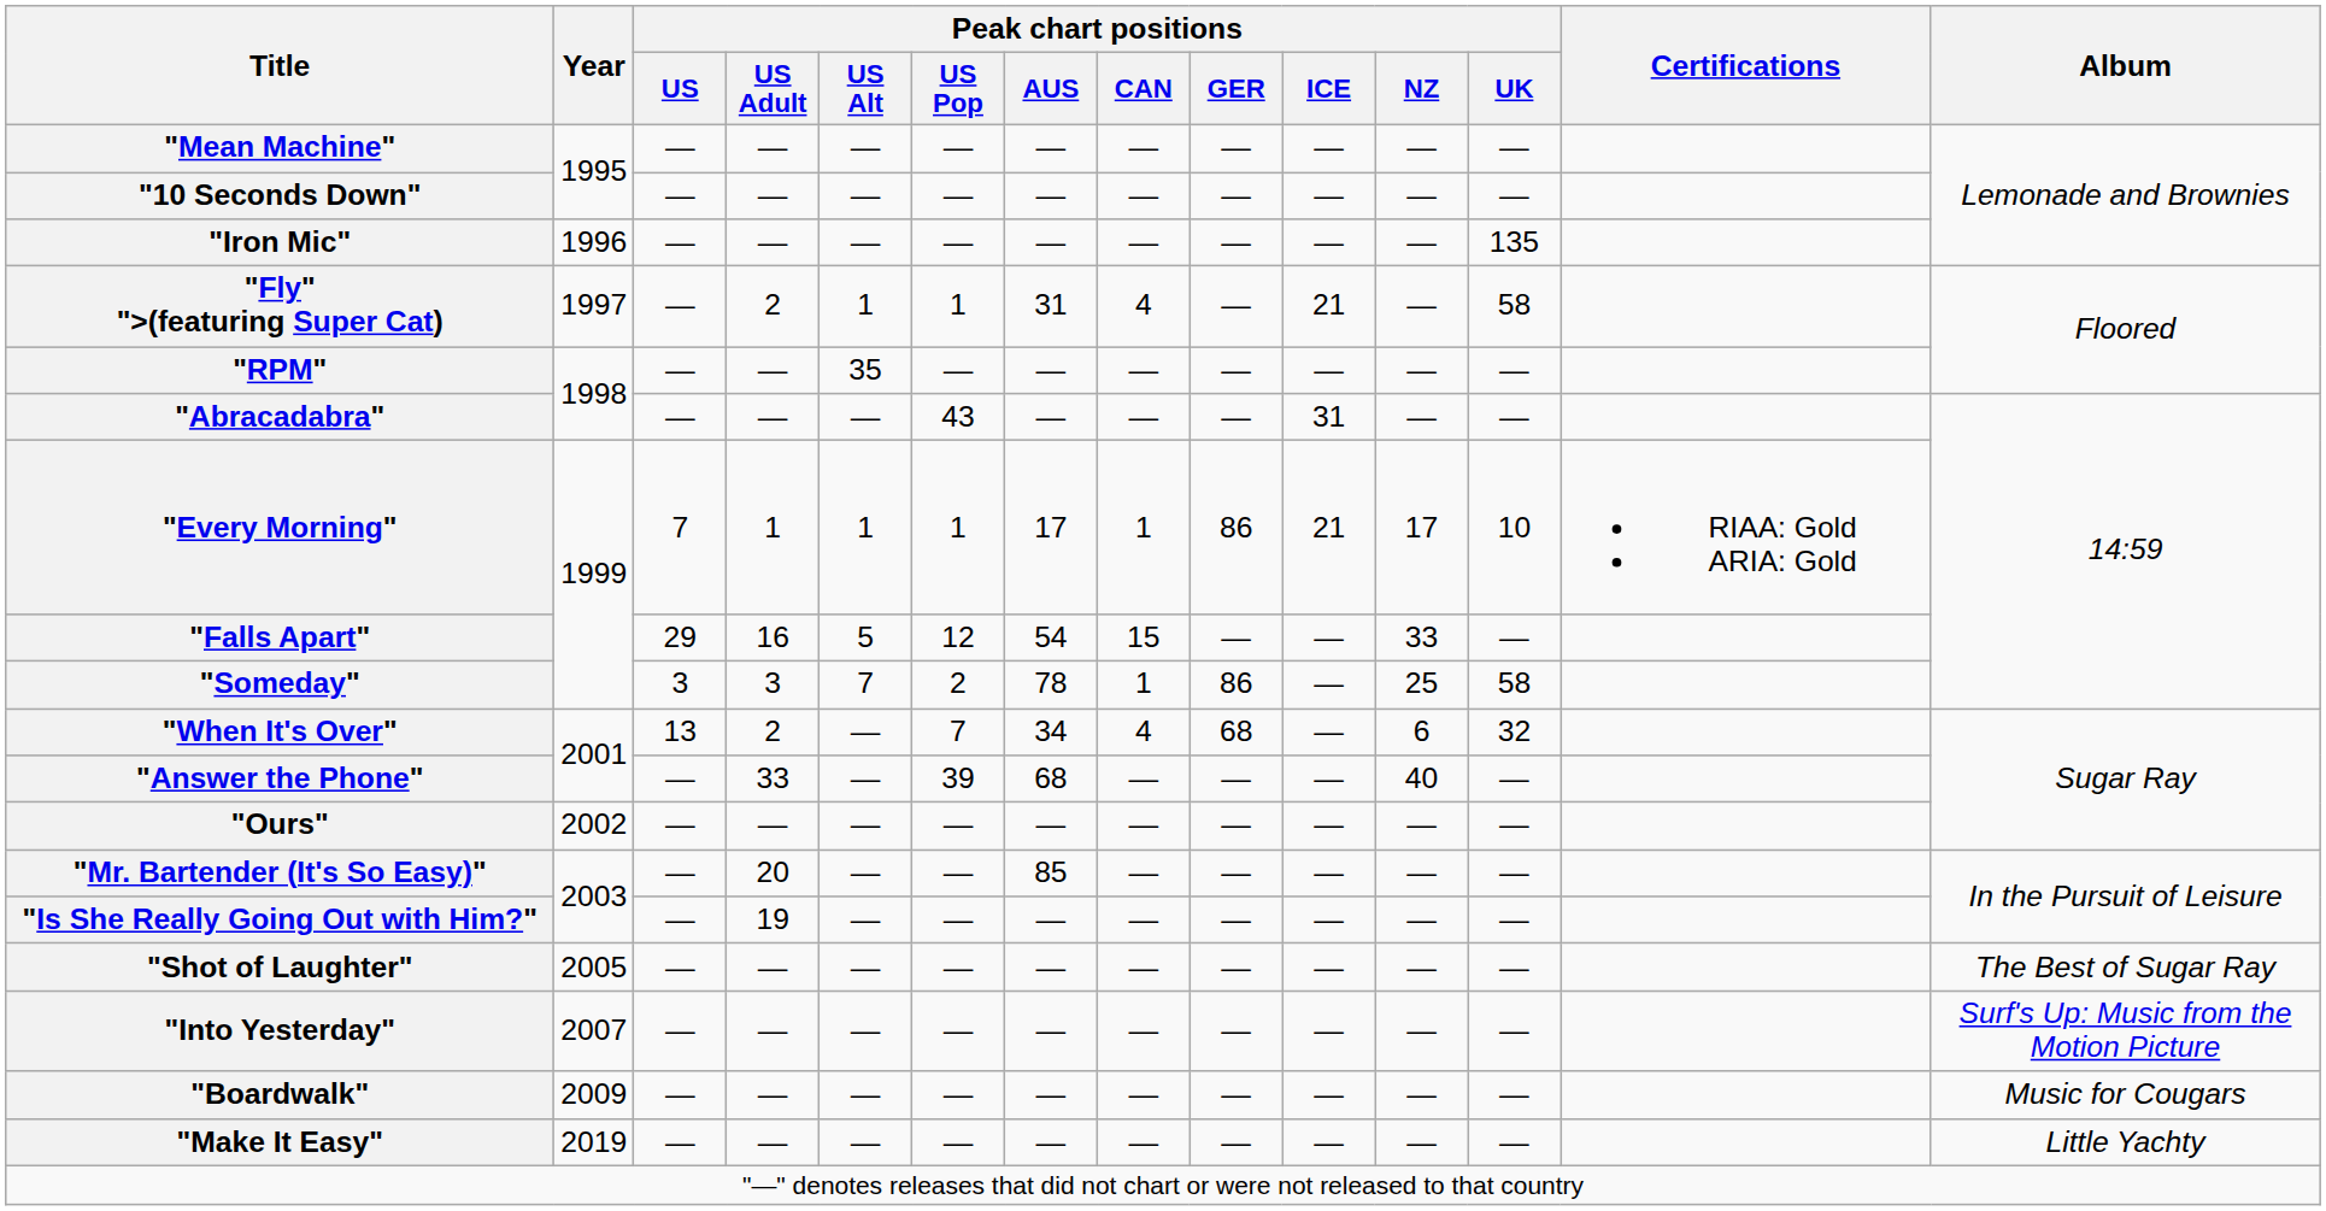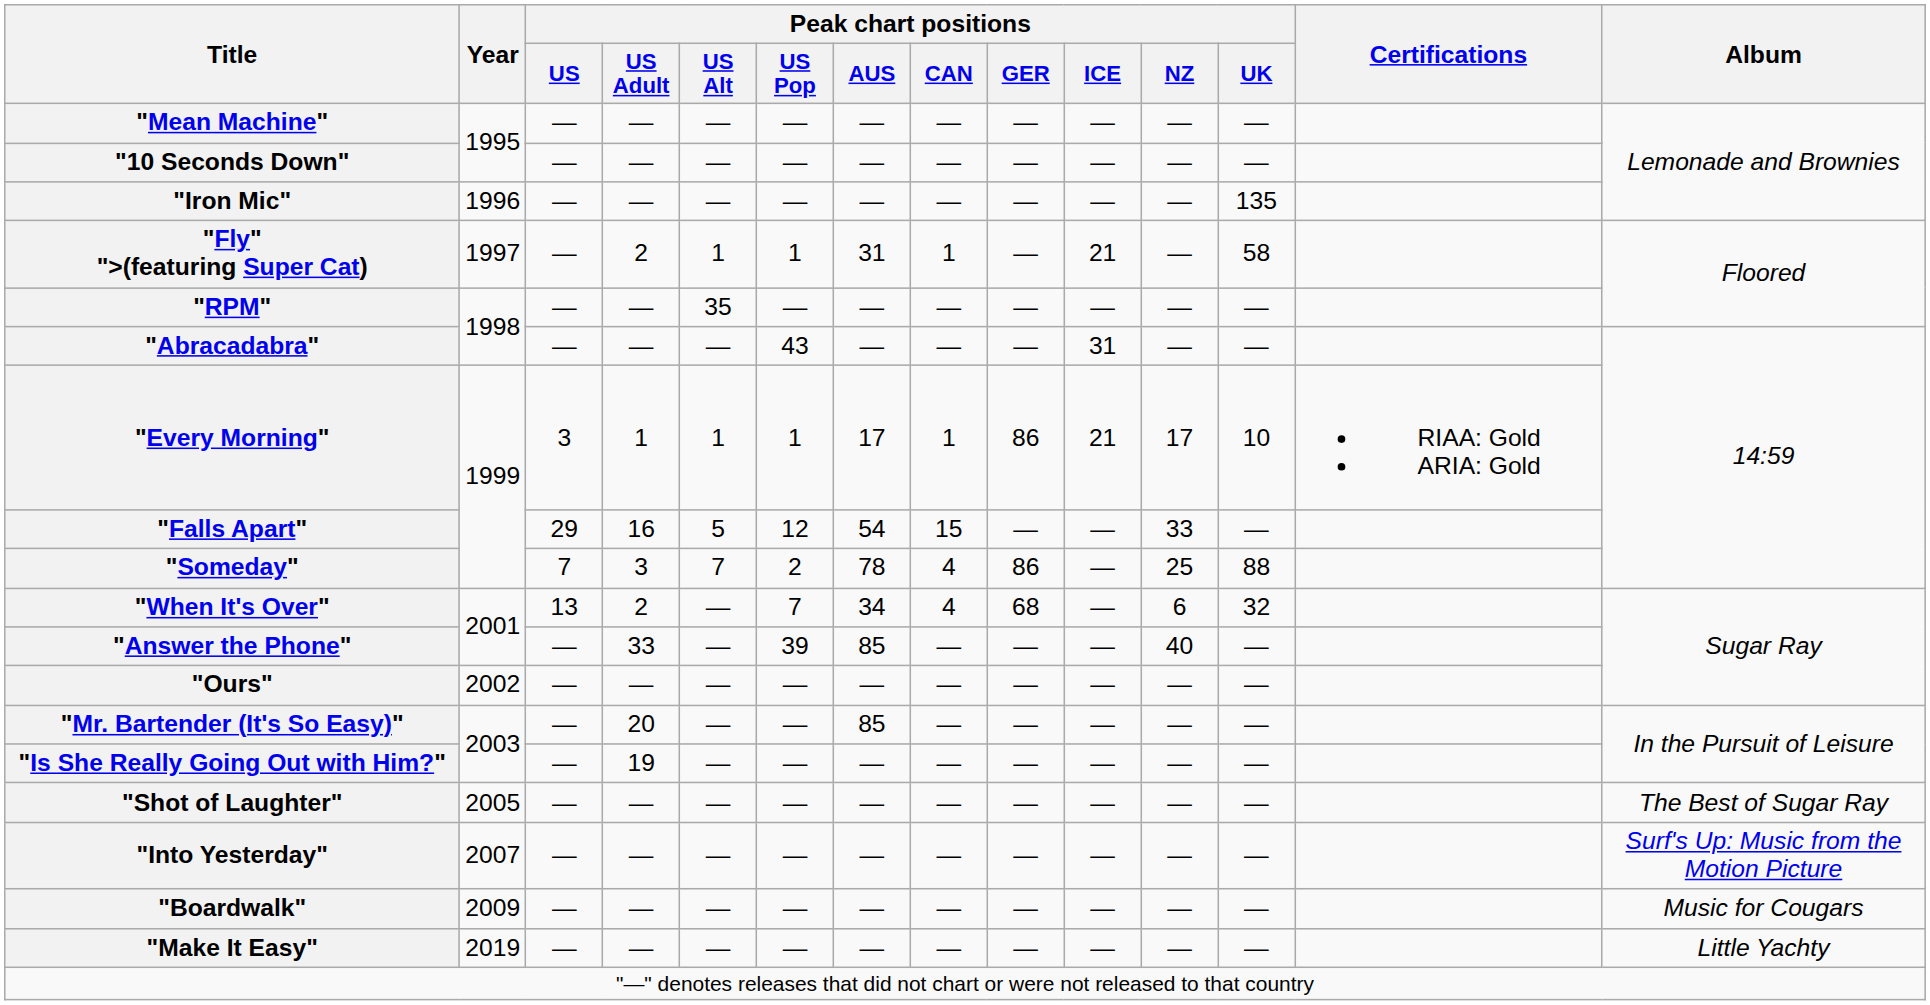"Fly" ">(featuring Super Cat) | Peak chart positions / CAN: 4 -> 1
"Every Morning" | Peak chart positions / US: 7 -> 3
"Someday" | Peak chart positions / US: 3 -> 7
"Someday" | Peak chart positions / CAN: 1 -> 4
"Someday" | Peak chart positions / UK: 58 -> 88
"Answer the Phone" | Peak chart positions / AUS: 68 -> 85
